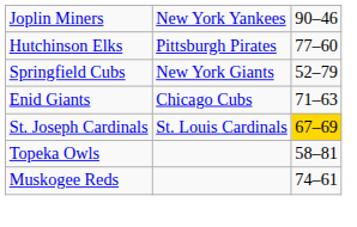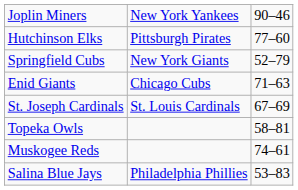St. Joseph Cardinals | column 3: gold background -> no background
+ row: Salina Blue Jays | Philadelphia Phillies | 53–83
